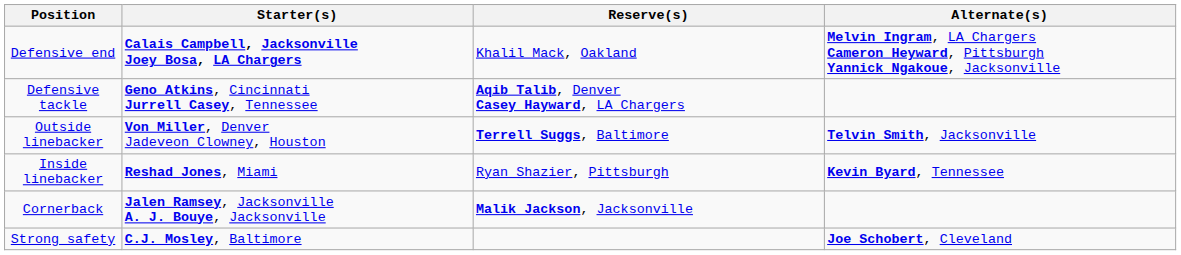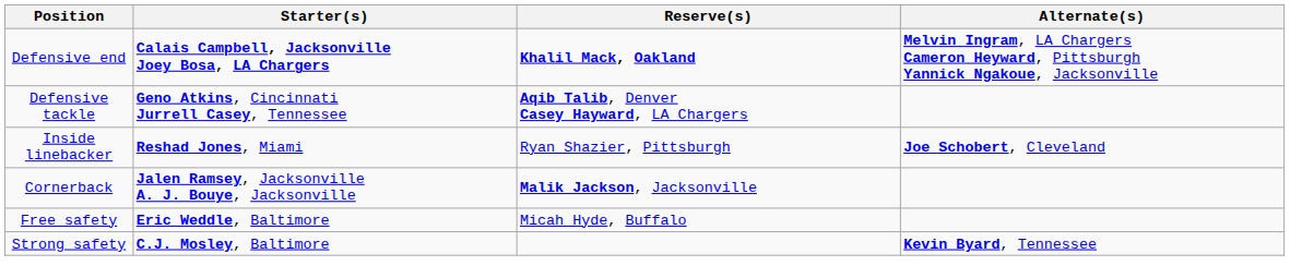Defensive end | Reserve(s): normal -> bold
- row: Outside linebacker | Von Miller, Denver Jadeveon Clowney, Houston | Terrell Suggs, Baltimore | Telvin Smith, Jacksonville
Inside linebacker | Alternate(s): Kevin Byard, Tennessee -> Joe Schobert, Cleveland
+ row: Free safety | Eric Weddle, Baltimore | Micah Hyde, Buffalo
Strong safety | Alternate(s): Joe Schobert, Cleveland -> Kevin Byard, Tennessee
